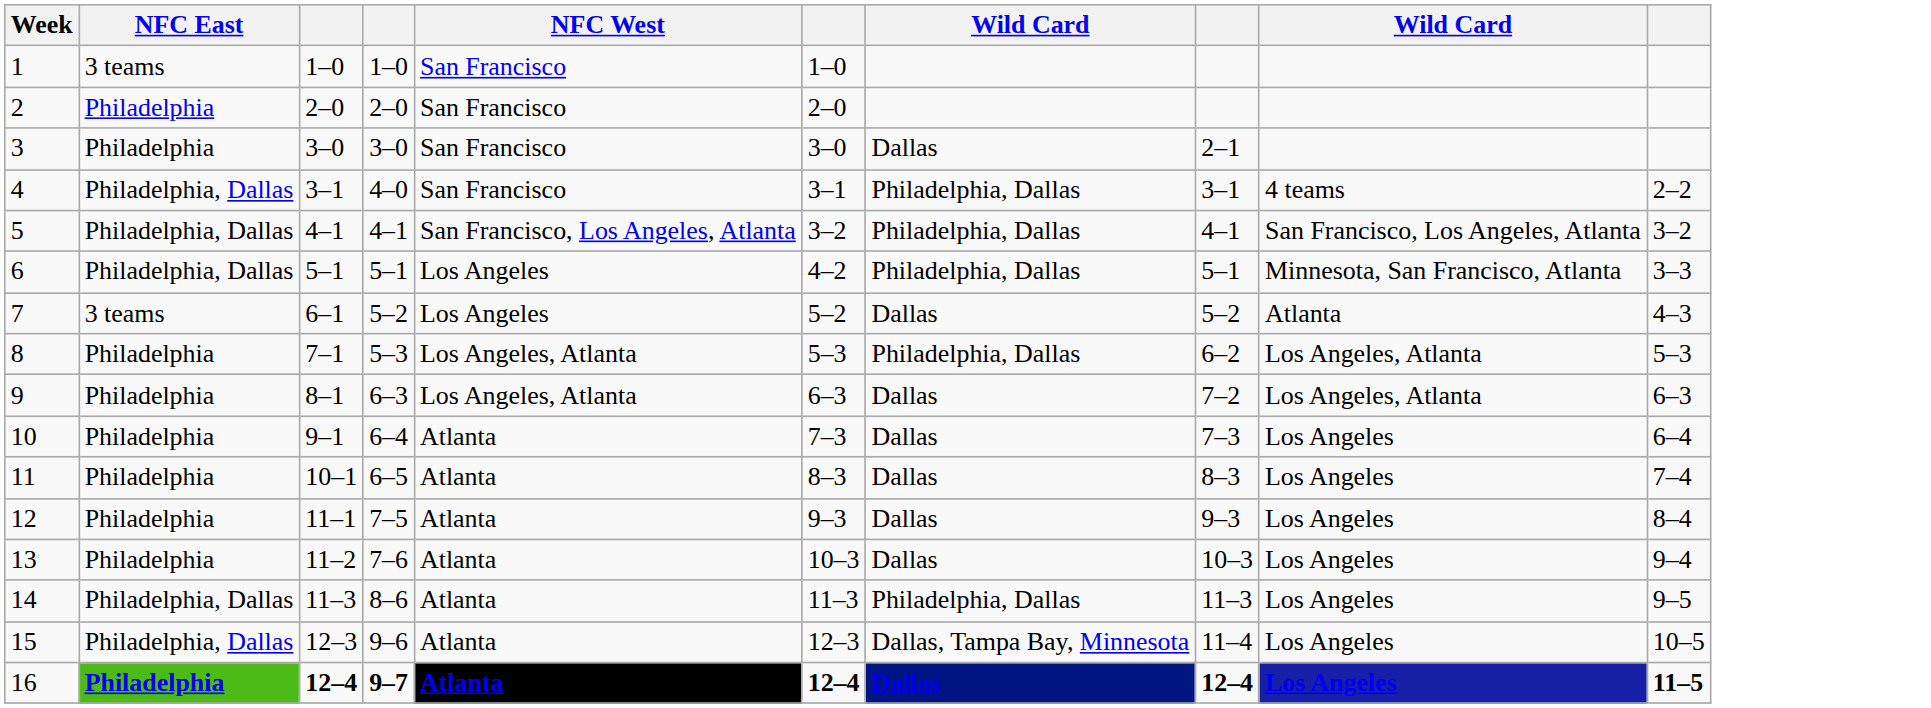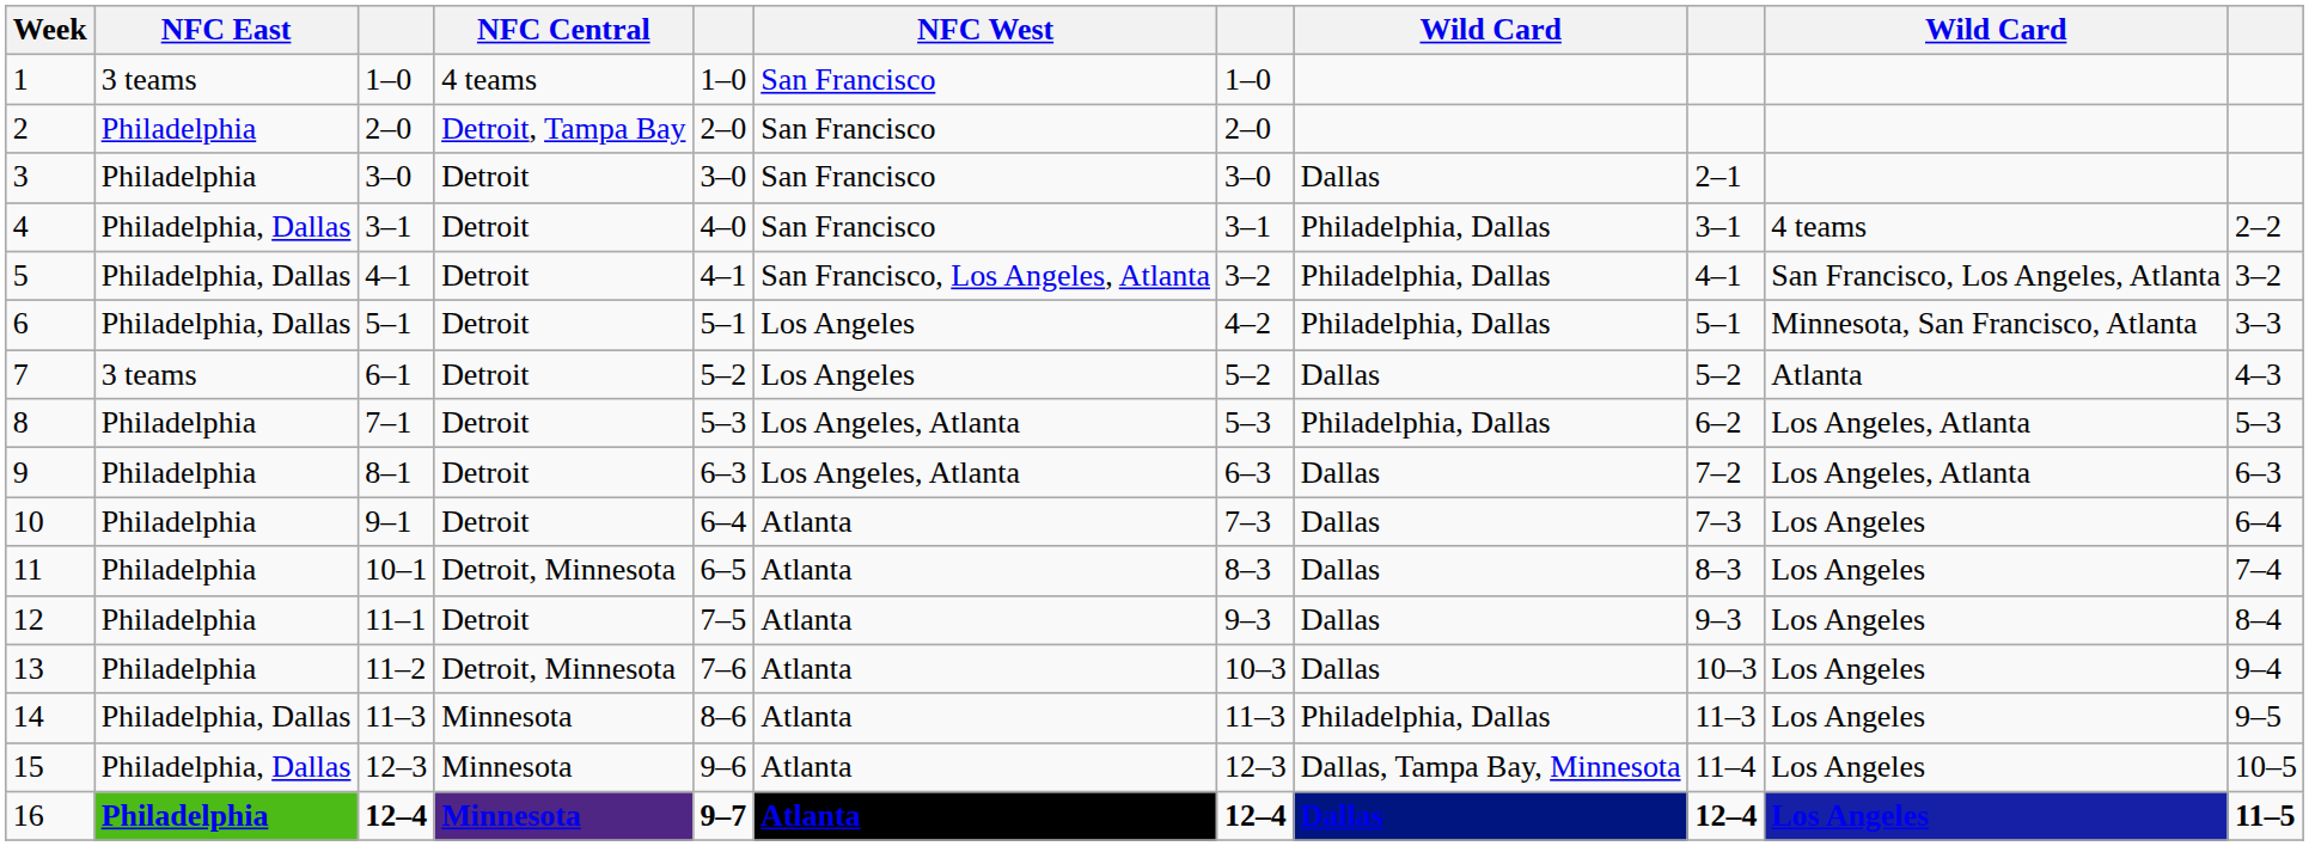+ column: NFC Central | 4 teams | Detroit, Tampa Bay | Detroit | Detroit | Detroit | Detroit | Detroit | Detroit | Detroit | Detroit | Detroit, Minnesota | Detroit | Detroit, Minnesota | Minnesota | Minnesota | Minnesota
